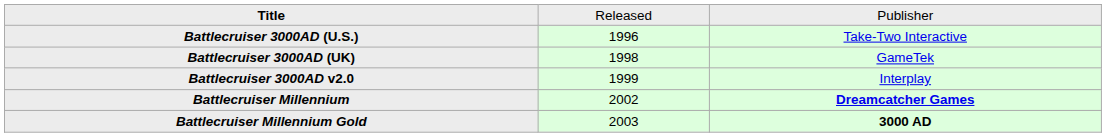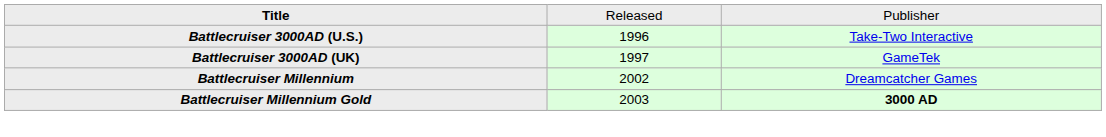Battlecruiser 3000AD (UK) | column 2: 1998 -> 1997
- row: Battlecruiser 3000AD v2.0 | 1999 | Interplay
Battlecruiser Millennium | column 3: bold -> normal
